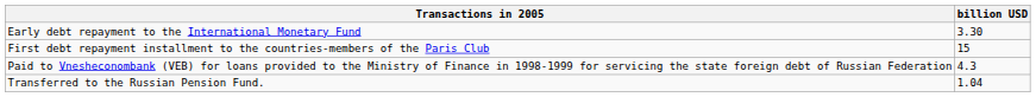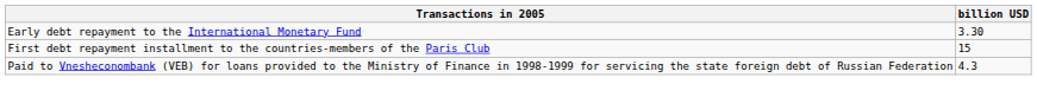- row: Transferred to the Russian Pension Fund. | 1.04
